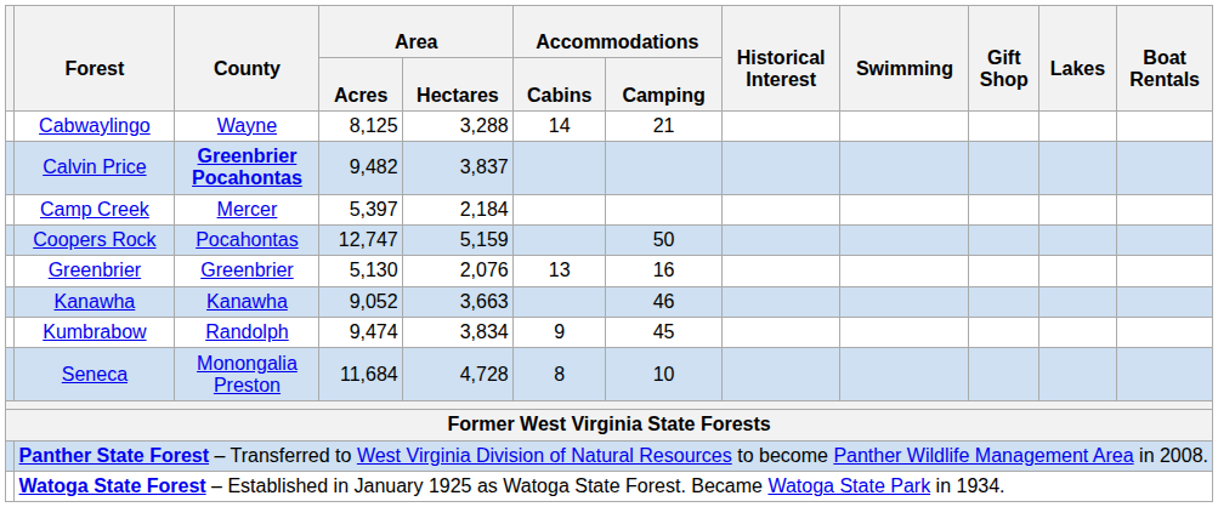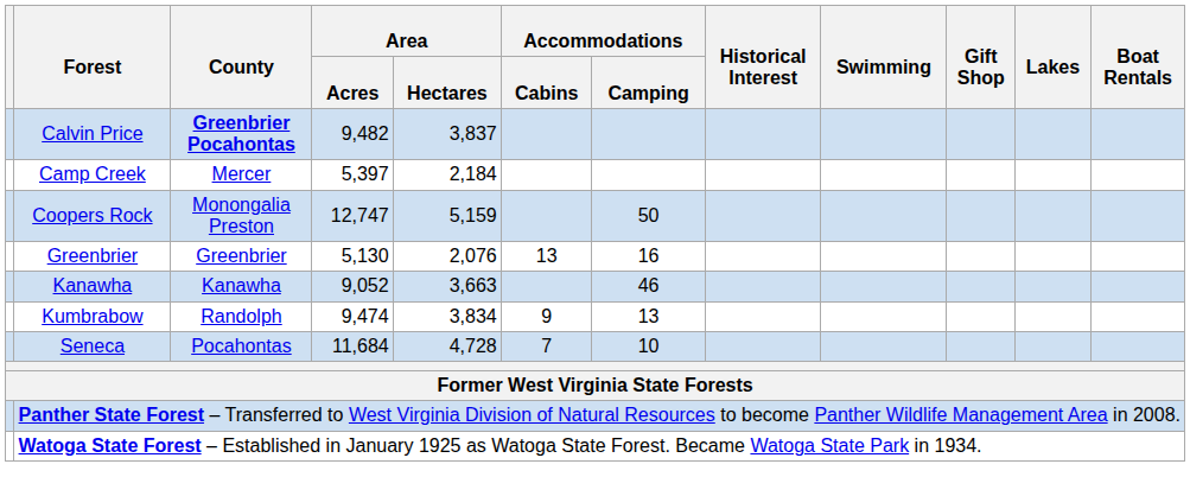- row: Cabwaylingo | Wayne | 8,125 | 3,288 | 14 | 21
Coopers Rock | County: Pocahontas -> Monongalia Preston
Kumbrabow | Accommodations / Camping: 45 -> 13
Seneca | County: Monongalia Preston -> Pocahontas
Seneca | Accommodations / Cabins: 8 -> 7
